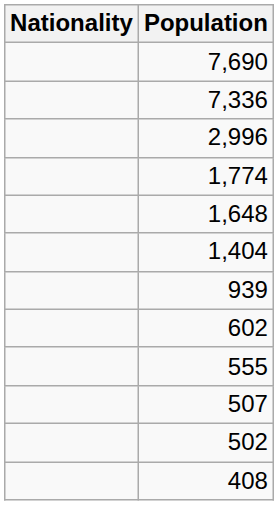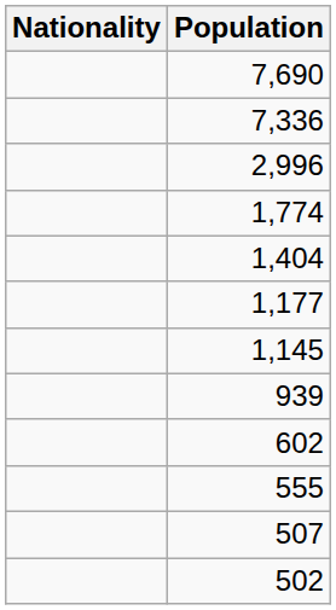- row: 1,648
+ row: 1,177
+ row: 1,145
- row: 408
